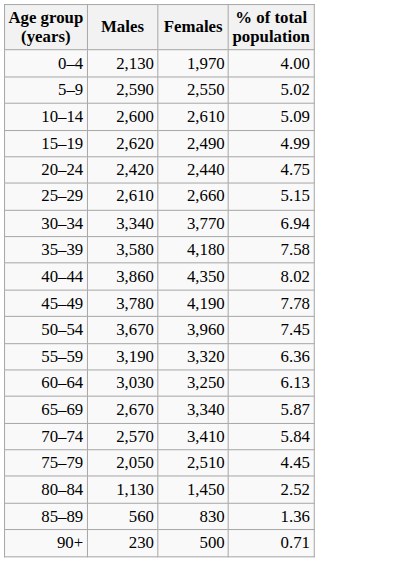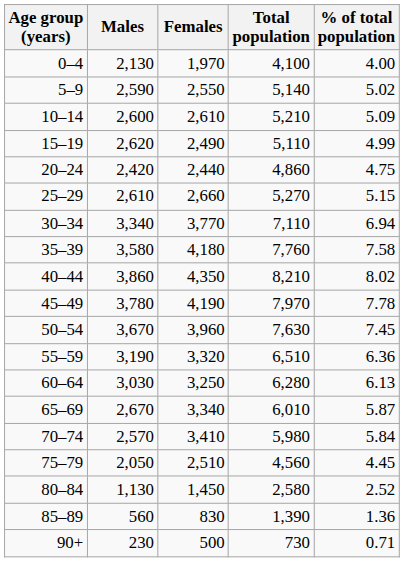+ column: Total population | 4,100 | 5,140 | 5,210 | 5,110 | 4,860 | 5,270 | 7,110 | 7,760 | 8,210 | 7,970 | 7,630 | 6,510 | 6,280 | 6,010 | 5,980 | 4,560 | 2,580 | 1,390 | 730
